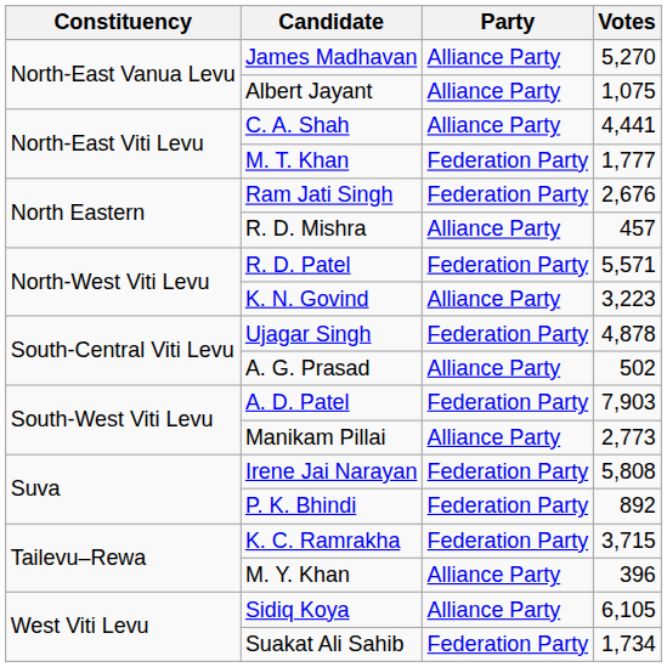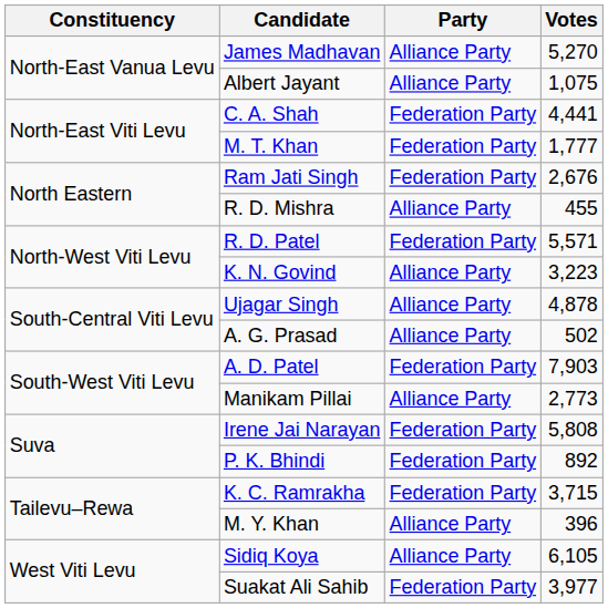C. A. Shah | Party: Alliance Party -> Federation Party
R. D. Mishra | Votes: 457 -> 455
Ujagar Singh | Party: Federation Party -> Alliance Party
Suakat Ali Sahib | Votes: 1,734 -> 3,977
